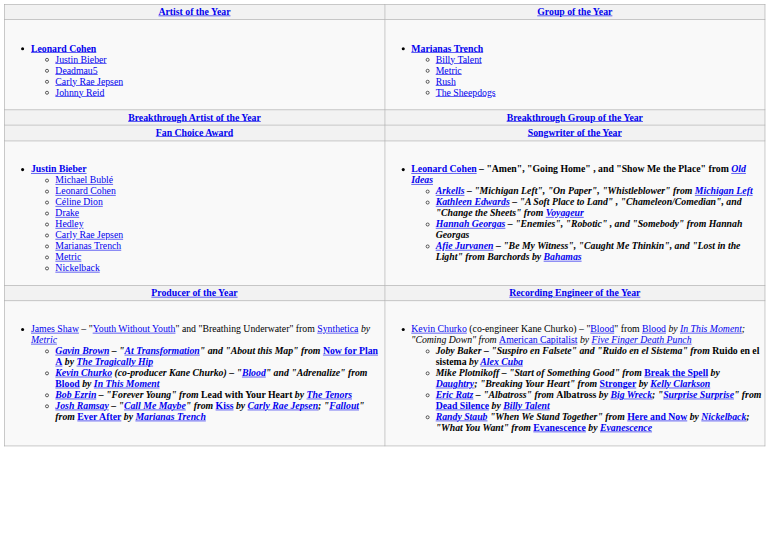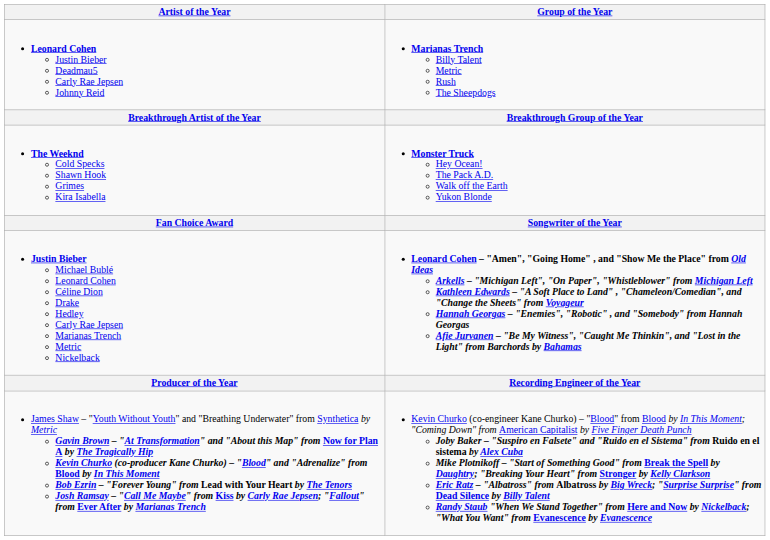+ row: The Weeknd Cold Specks Shawn Hook Grimes Kira Isabella | Monster Truck Hey Ocean! The Pack A.D. Walk off the Earth Yukon Blonde
